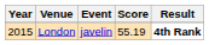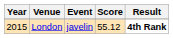London | Score: 55.19 -> 55.12
